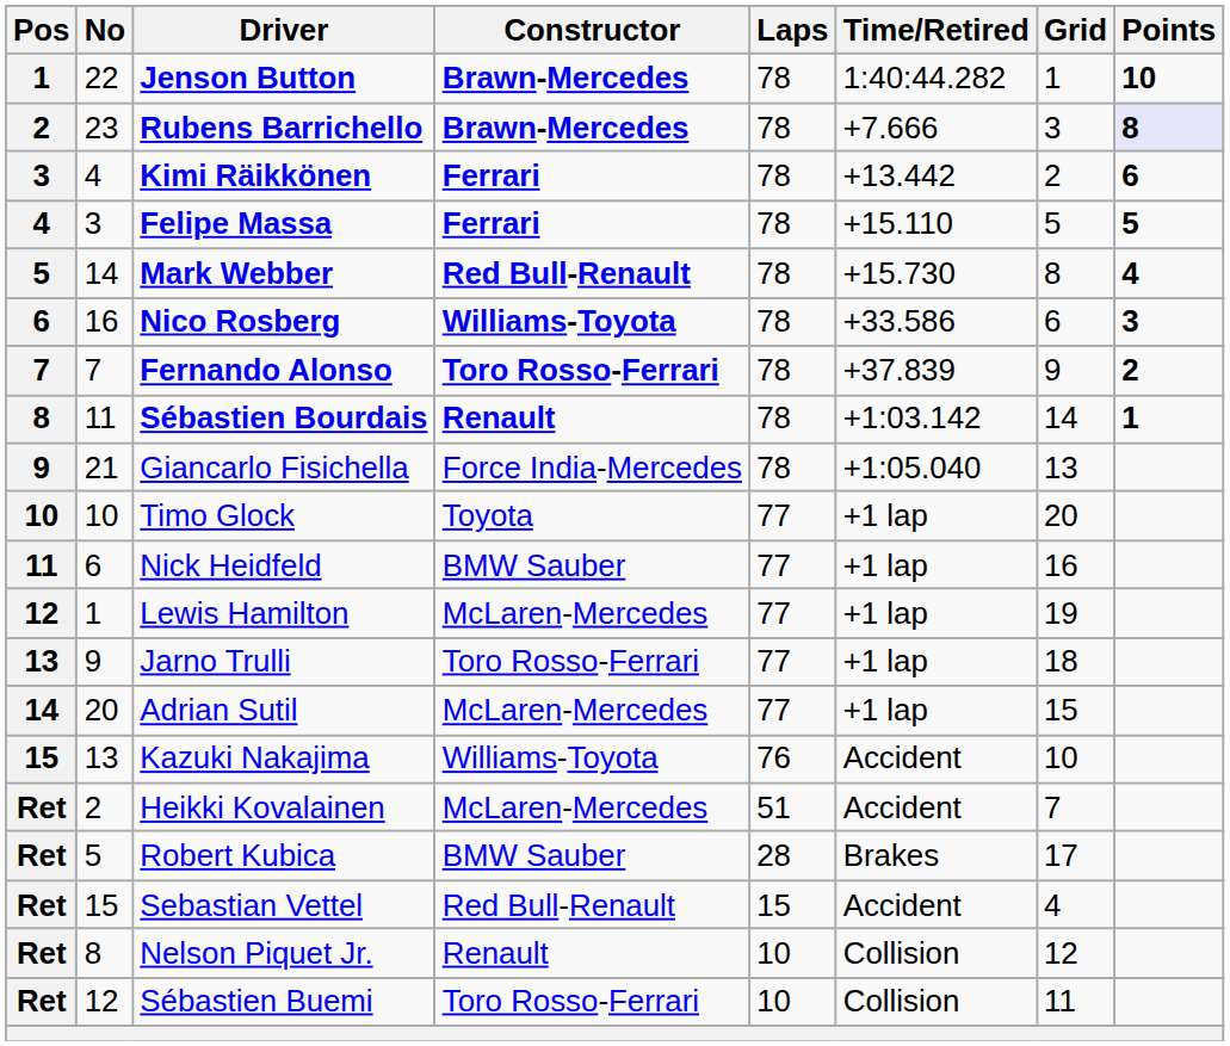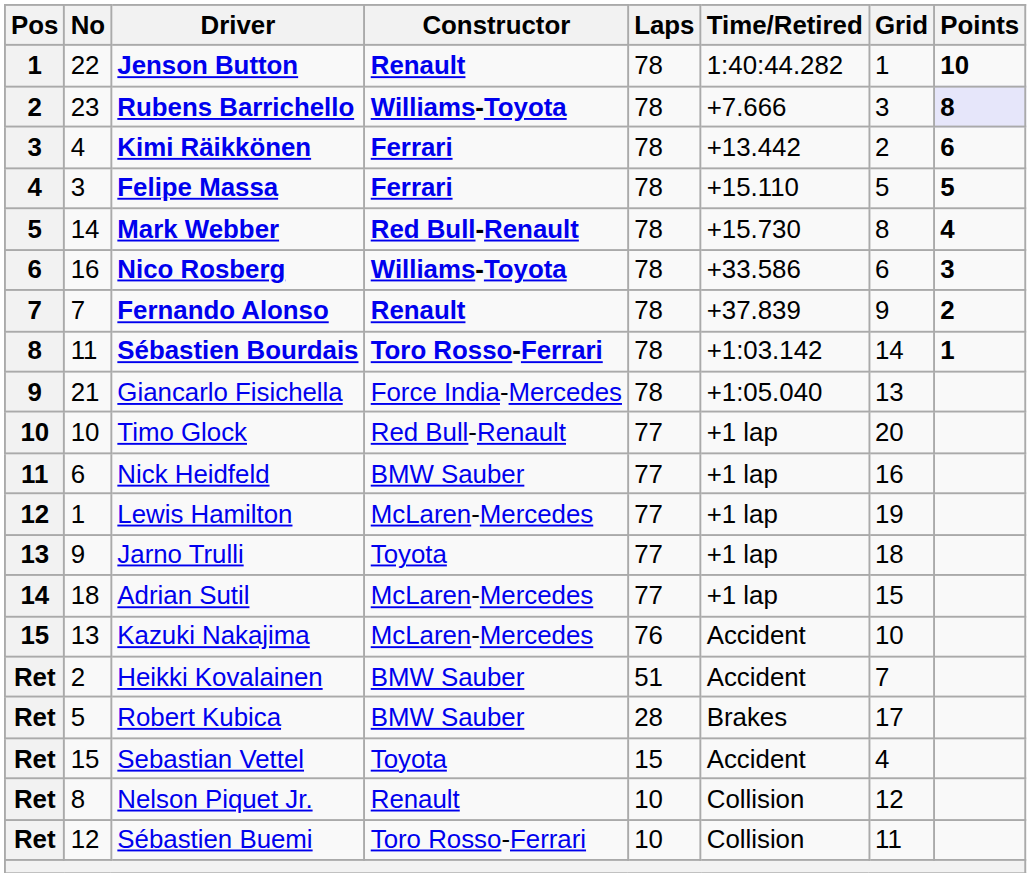Jenson Button | Constructor: Brawn-Mercedes -> Renault
Rubens Barrichello | Constructor: Brawn-Mercedes -> Williams-Toyota
Fernando Alonso | Constructor: Toro Rosso-Ferrari -> Renault
Sébastien Bourdais | Constructor: Renault -> Toro Rosso-Ferrari
Timo Glock | Constructor: Toyota -> Red Bull-Renault
Jarno Trulli | Constructor: Toro Rosso-Ferrari -> Toyota
Adrian Sutil | No: 20 -> 18
Kazuki Nakajima | Constructor: Williams-Toyota -> McLaren-Mercedes
Heikki Kovalainen | Constructor: McLaren-Mercedes -> BMW Sauber
Sebastian Vettel | Constructor: Red Bull-Renault -> Toyota
